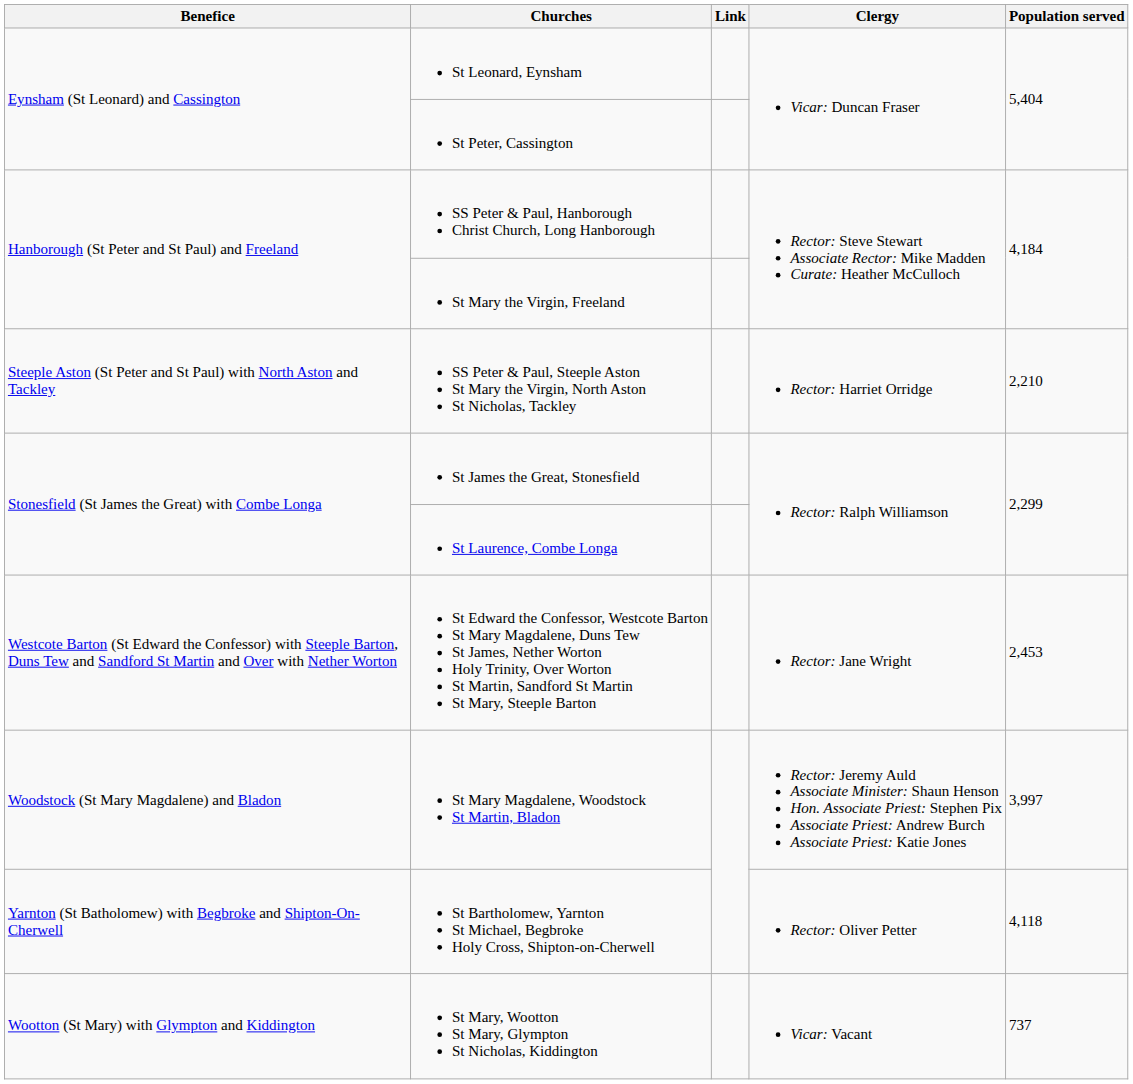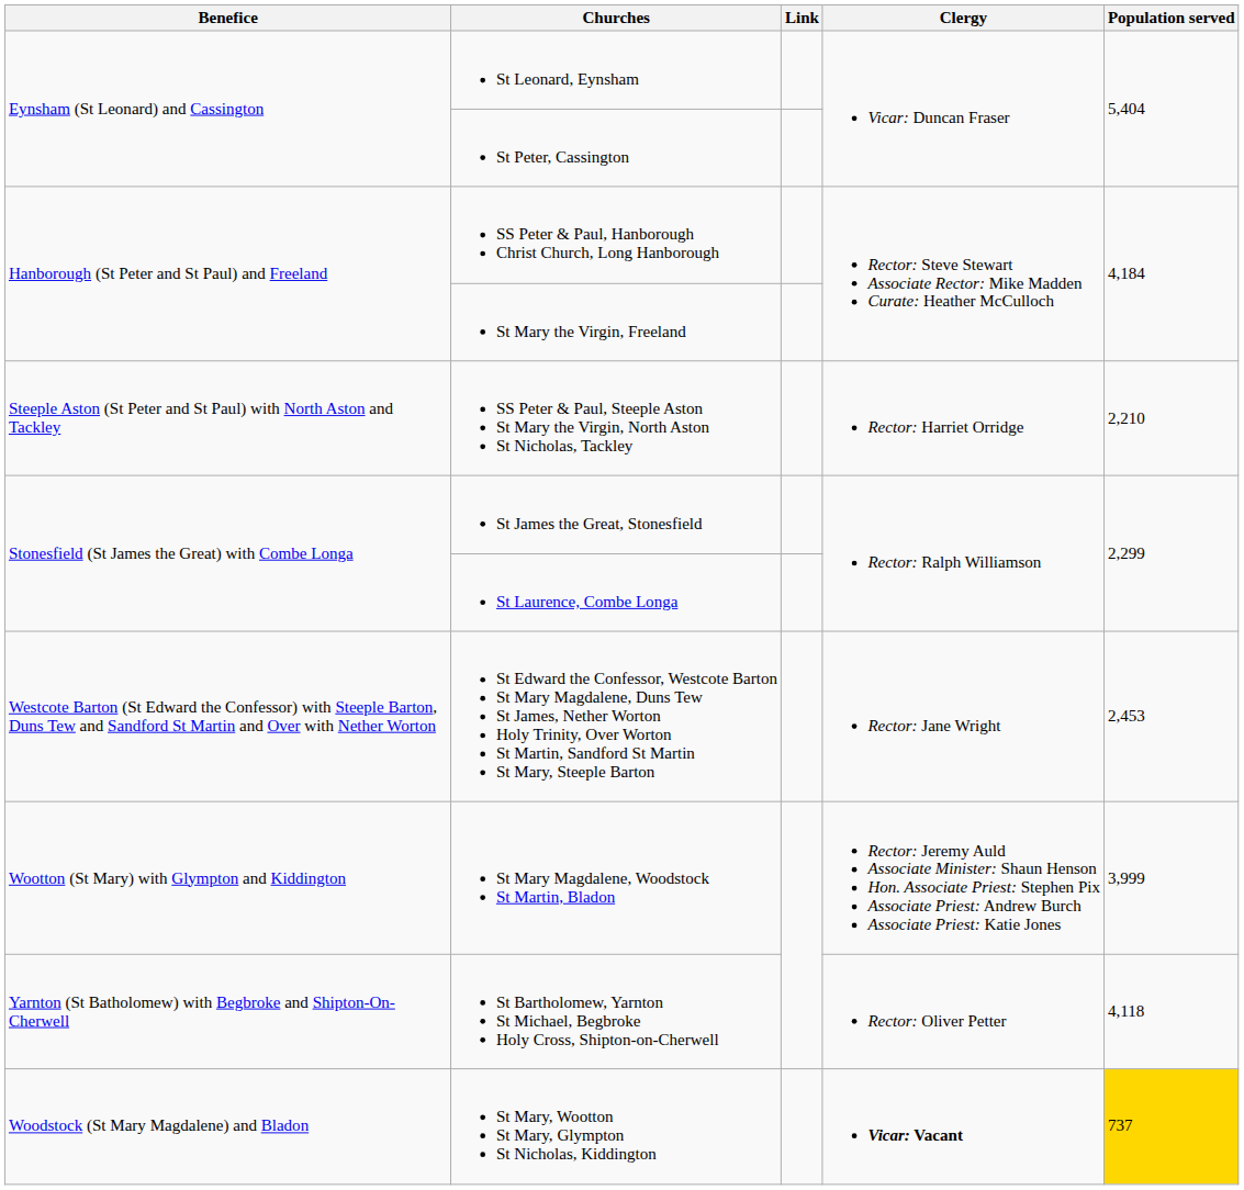St Mary Magdalene, Woodstock St Martin, Bladon | Benefice: Woodstock (St Mary Magdalene) and Bladon -> Wootton (St Mary) with Glympton and Kiddington
St Mary Magdalene, Woodstock St Martin, Bladon | Population served: 3,997 -> 3,999
St Mary, Wootton St Mary, Glympton St Nicholas, Kiddington | Benefice: Wootton (St Mary) with Glympton and Kiddington -> Woodstock (St Mary Magdalene) and Bladon
St Mary, Wootton St Mary, Glympton St Nicholas, Kiddington | Clergy: normal -> bold
St Mary, Wootton St Mary, Glympton St Nicholas, Kiddington | Population served: no background -> gold background
